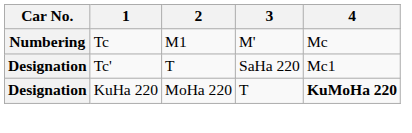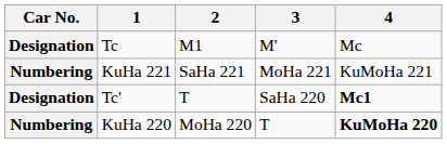Tc | Car No.: Numbering -> Designation
+ row: Numbering | KuHa 221 | SaHa 221 | MoHa 221 | KuMoHa 221
Tc' | 4: normal -> bold
KuHa 220 | Car No.: Designation -> Numbering
